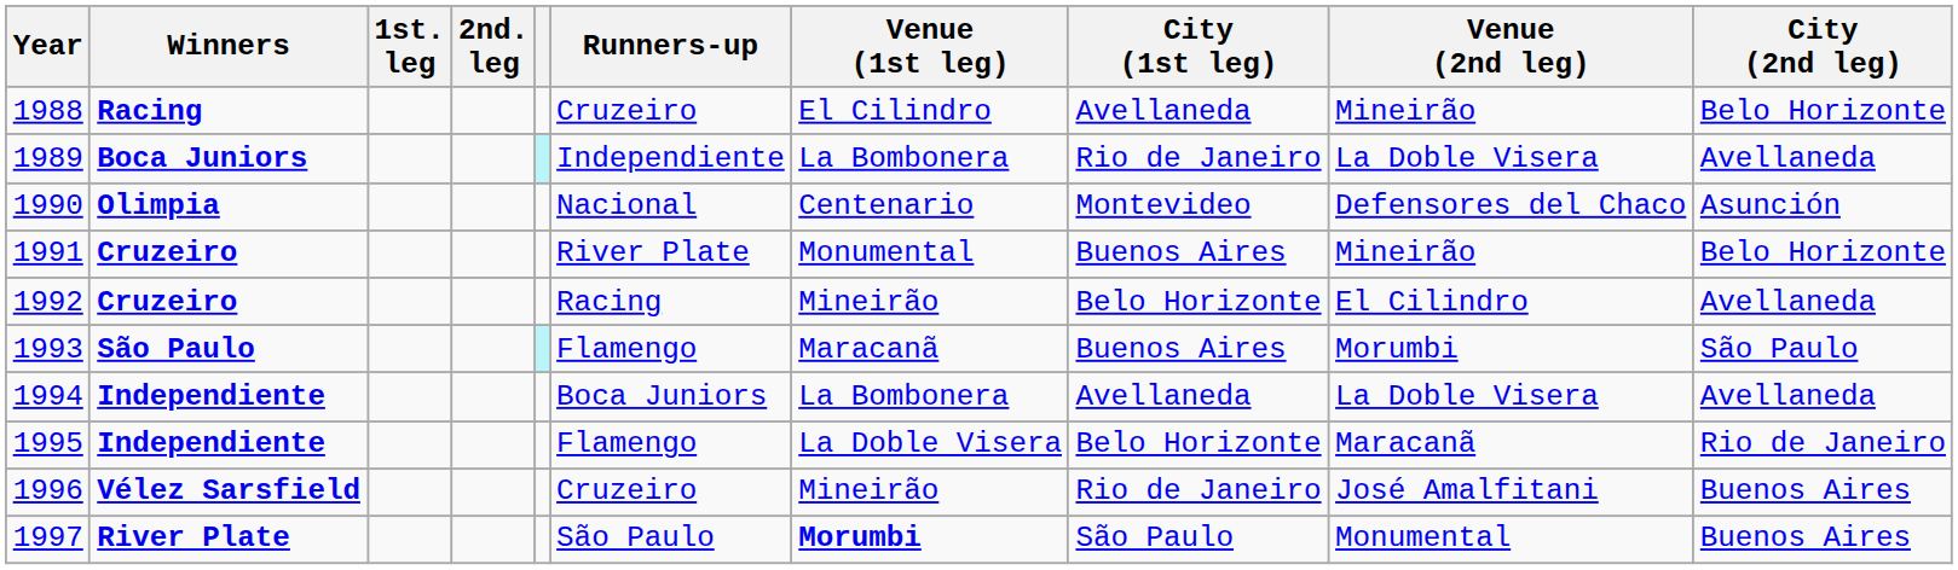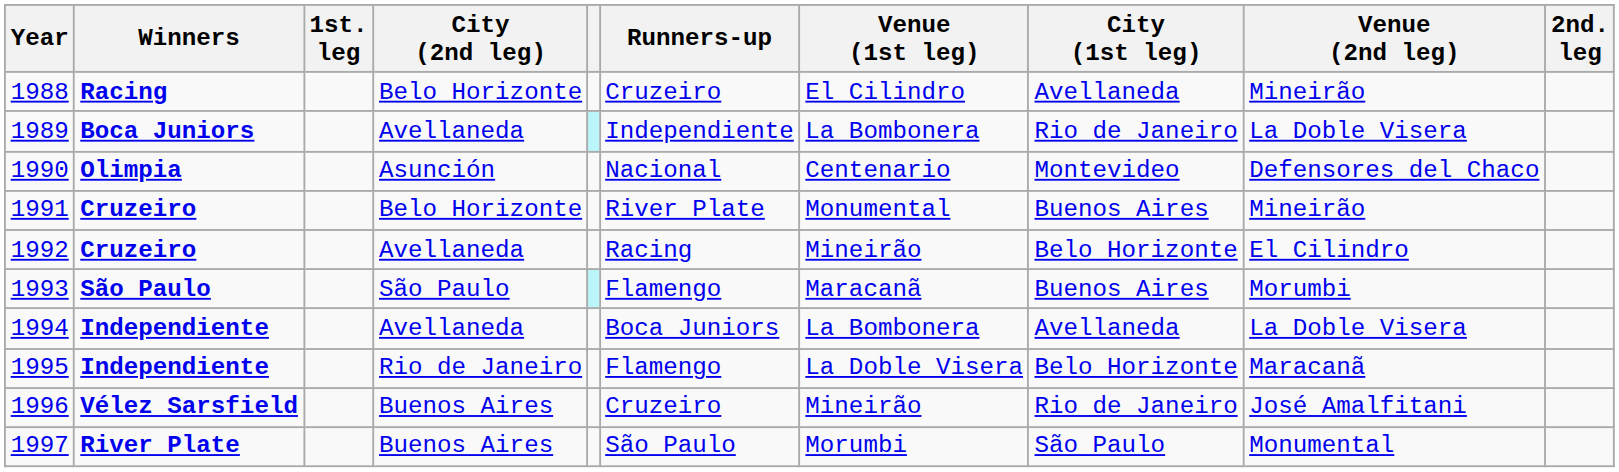columns swapped: 2nd. leg <-> City (2nd leg)
1997 | Venue (1st leg): bold -> normal
